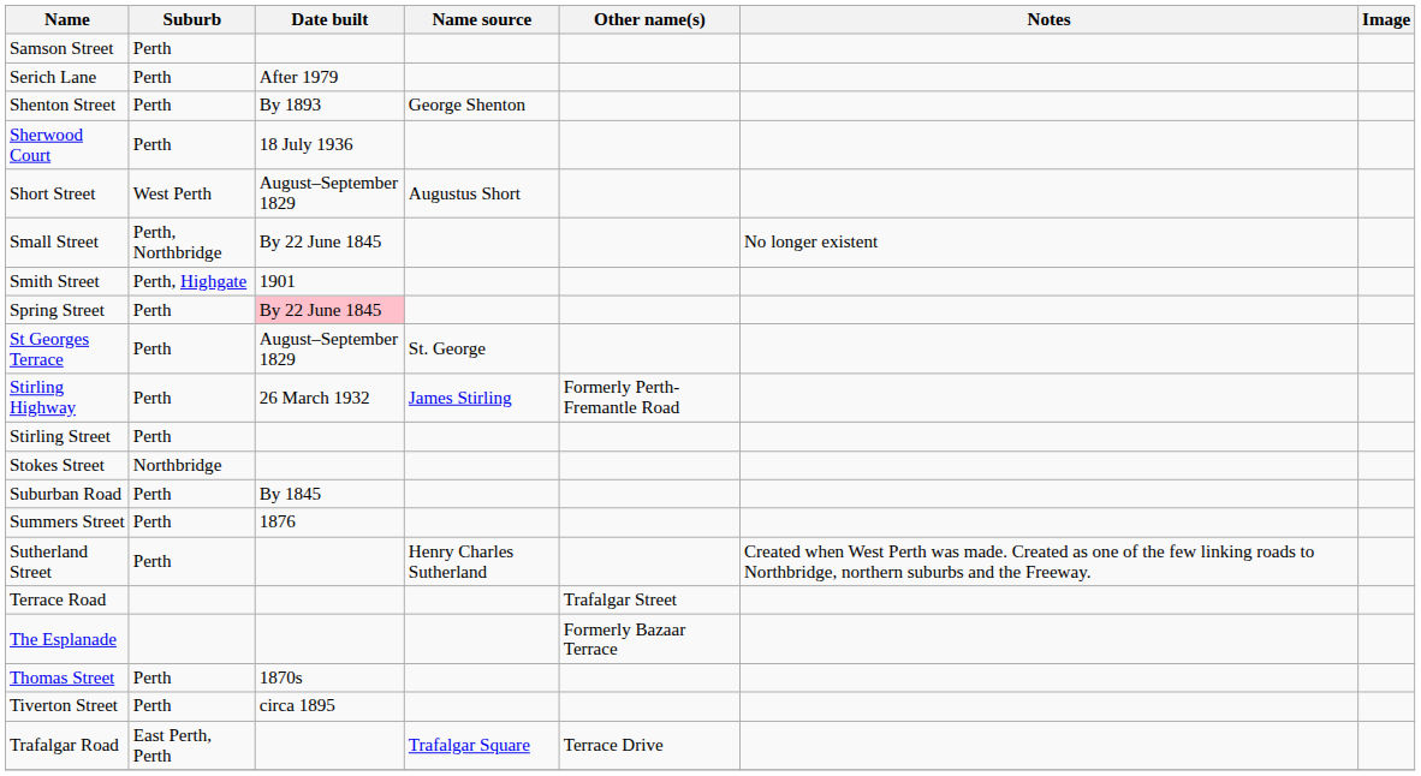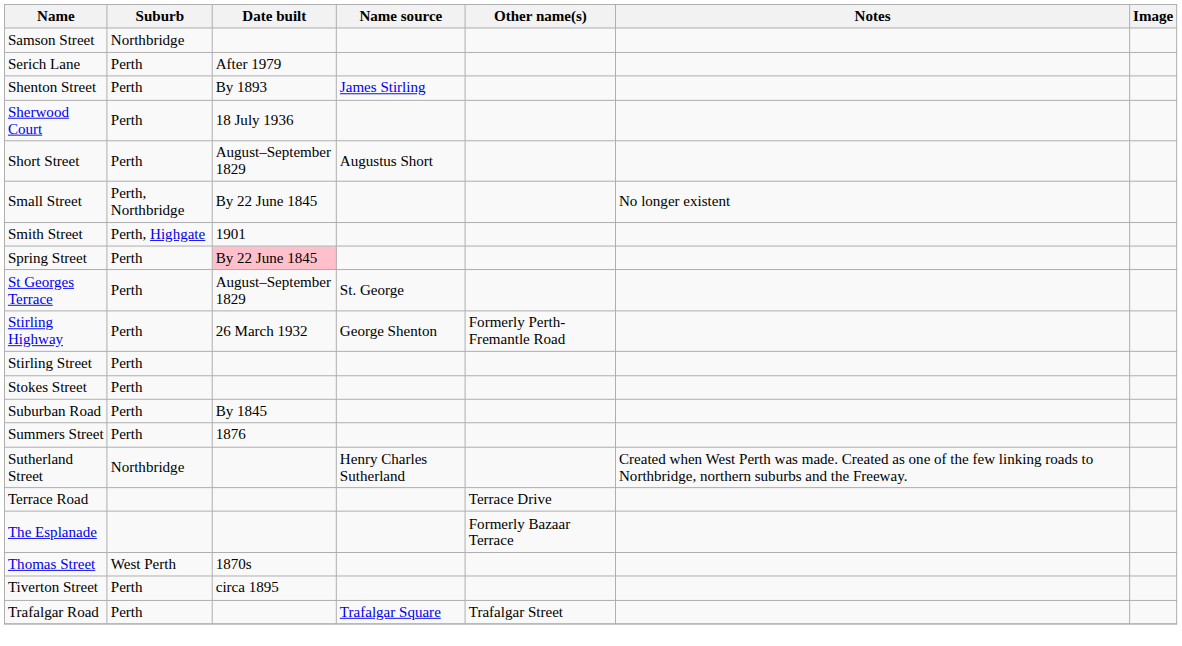Samson Street | Suburb: Perth -> Northbridge
Shenton Street | Name source: George Shenton -> James Stirling
Short Street | Suburb: West Perth -> Perth
Stirling Highway | Name source: James Stirling -> George Shenton
Stokes Street | Suburb: Northbridge -> Perth
Sutherland Street | Suburb: Perth -> Northbridge
Terrace Road | Other name(s): Trafalgar Street -> Terrace Drive
Thomas Street | Suburb: Perth -> West Perth
Trafalgar Road | Suburb: East Perth, Perth -> Perth
Trafalgar Road | Other name(s): Terrace Drive -> Trafalgar Street
